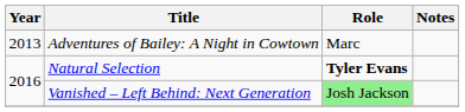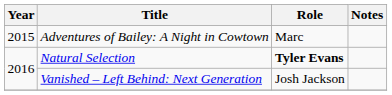Adventures of Bailey: A Night in Cowtown | Year: 2013 -> 2015
Vanished – Left Behind: Next Generation | Role: lightgreen background -> no background
